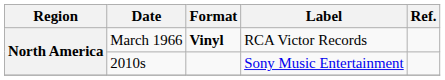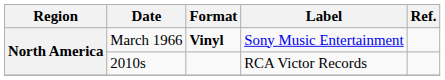March 1966 | Label: RCA Victor Records -> Sony Music Entertainment
2010s | Label: Sony Music Entertainment -> RCA Victor Records
